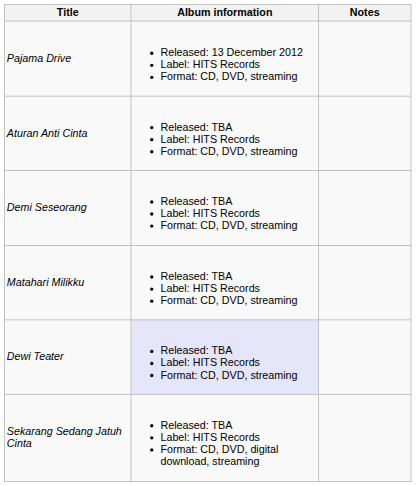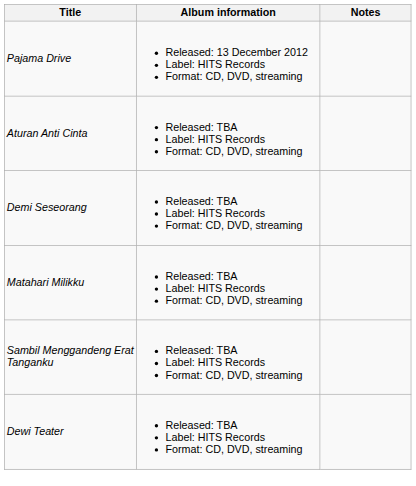+ row: Sambil Menggandeng Erat Tanganku | Released: TBA Label: HITS Records Format: CD, DVD, streaming
Dewi Teater | Album information: lavender background -> no background
- row: Sekarang Sedang Jatuh Cinta | Released: TBA Label: HITS Records Format: CD, DVD, digital download, streaming
